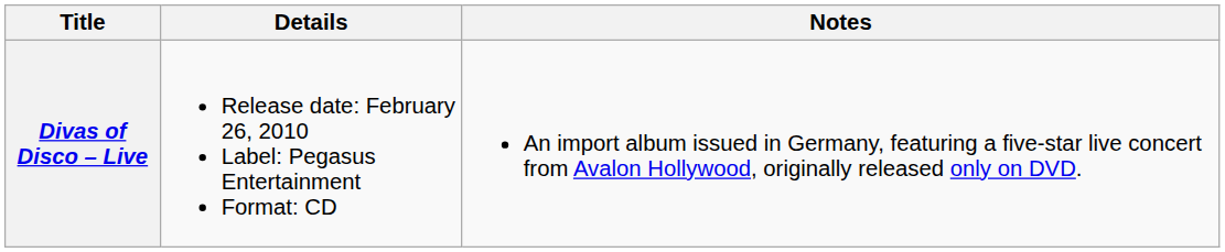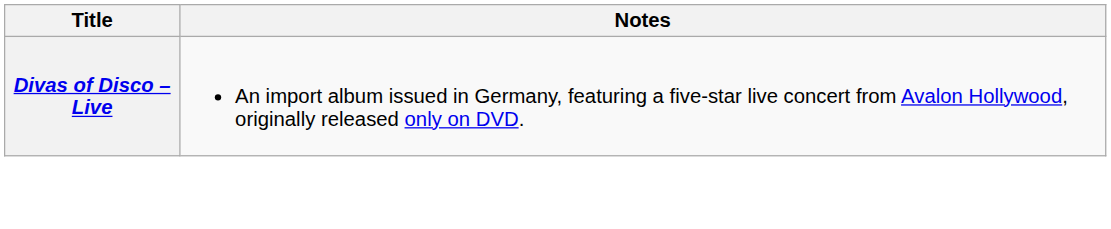- column: Details | Release date: February 26, 2010 Label: Pegasus Entertainment Format: CD
